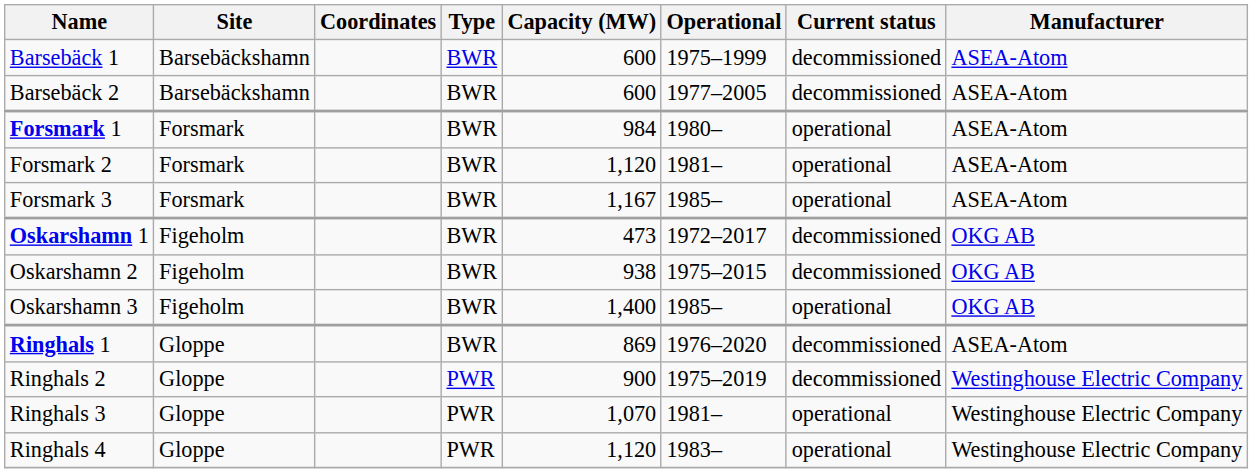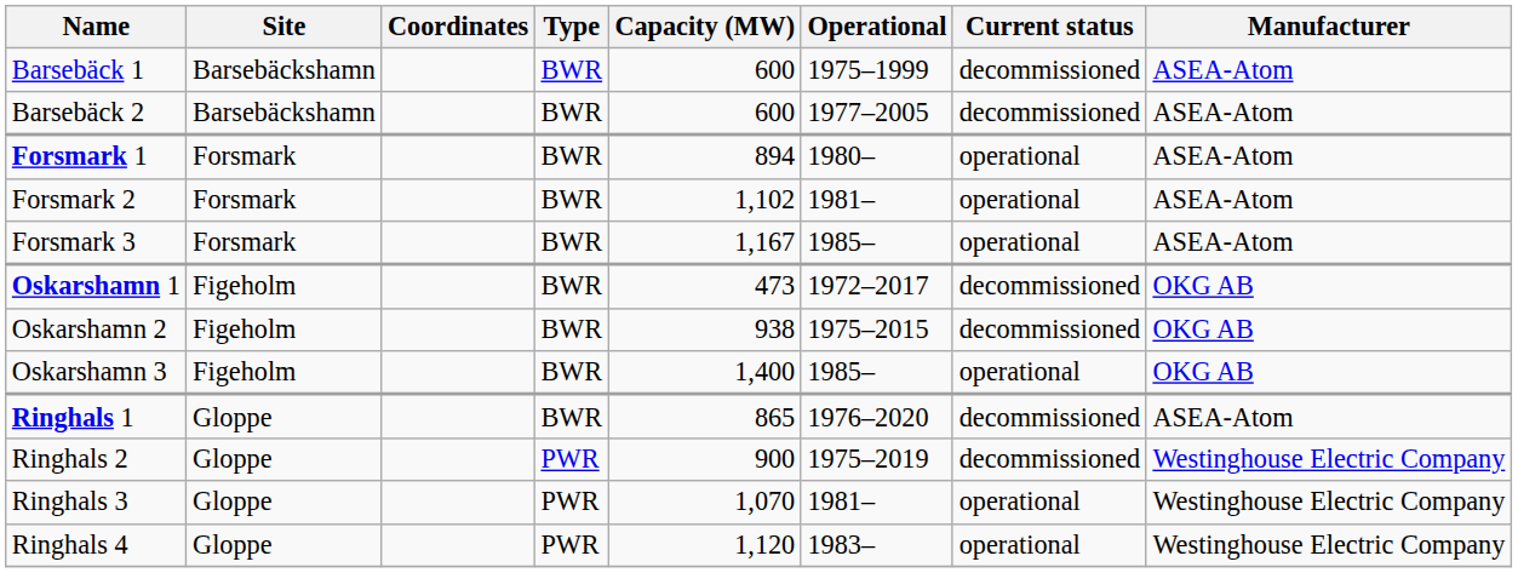Forsmark 1 | Capacity (MW): 984 -> 894
Forsmark 2 | Capacity (MW): 1,120 -> 1,102
Ringhals 1 | Capacity (MW): 869 -> 865
